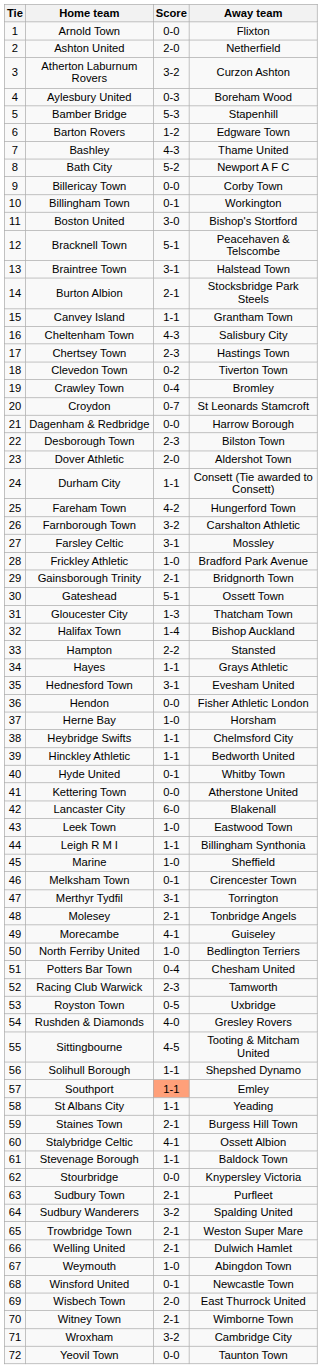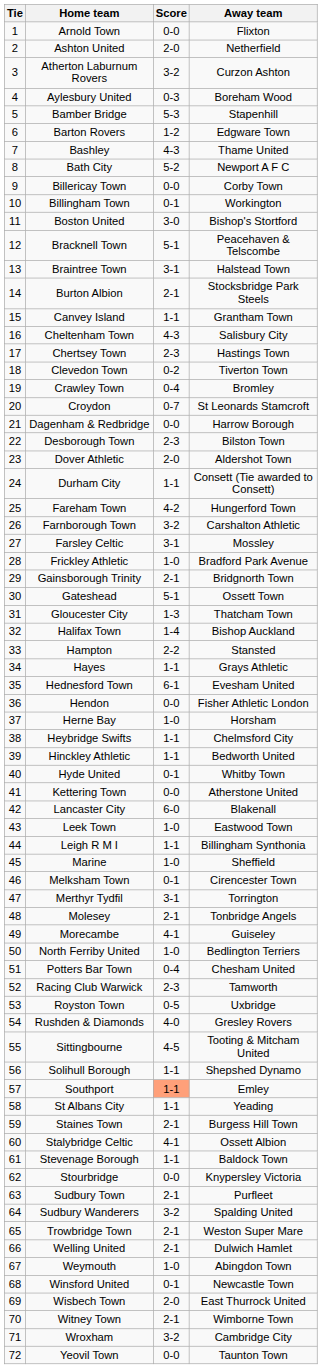Hednesford Town | Score: 3-1 -> 6-1
